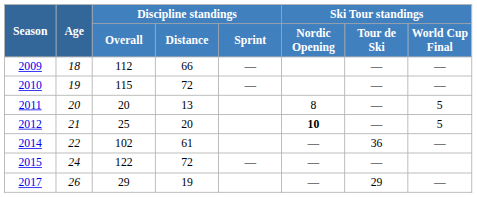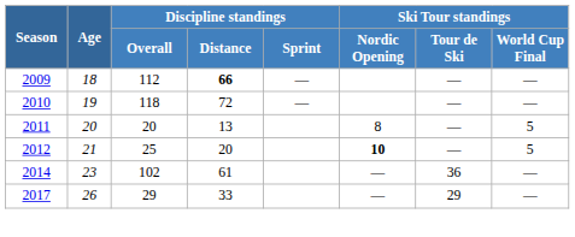2009 | Discipline standings / Distance: normal -> bold
2010 | Discipline standings / Overall: 115 -> 118
2014 | Age: 22 -> 23
- row: 2015 | 24 | 122 | 72 | — | — | —
2017 | Discipline standings / Distance: 19 -> 33
